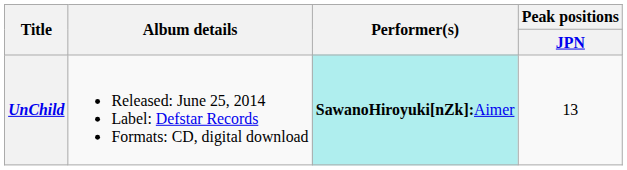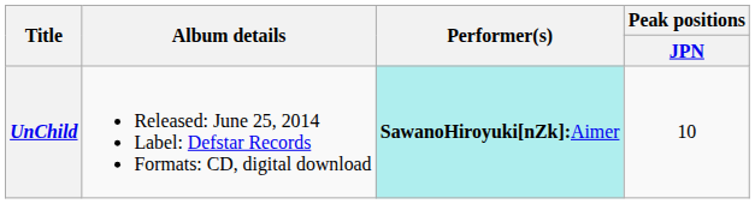UnChild | Peak positions / JPN: 13 -> 10
